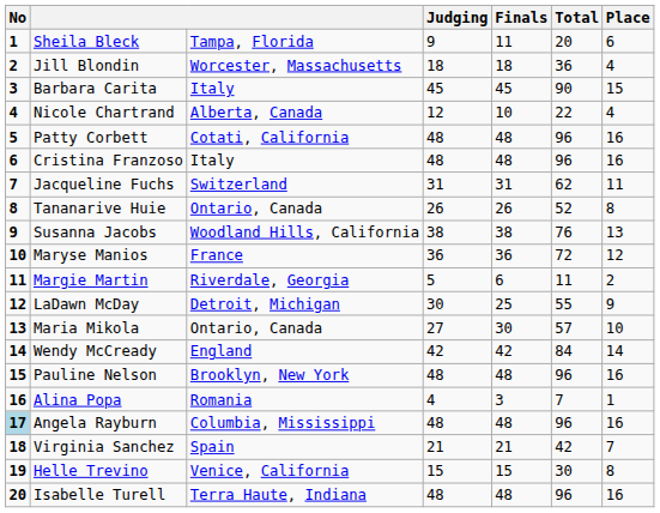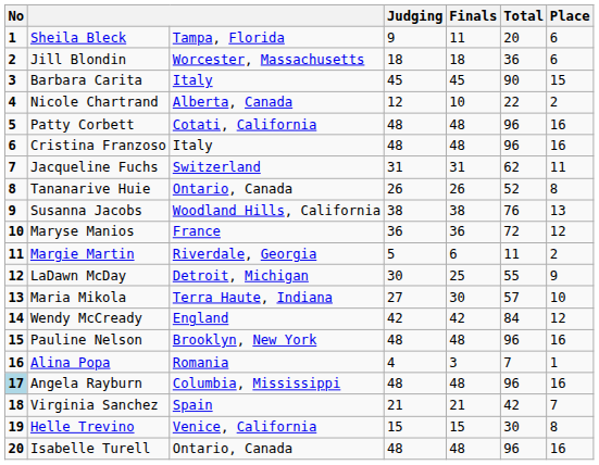Jill Blondin | Place: 4 -> 6
Nicole Chartrand | Place: 4 -> 2
Maria Mikola | column 3: Ontario, Canada -> Terra Haute, Indiana
Wendy McCready | Place: 14 -> 12
Isabelle Turell | column 3: Terra Haute, Indiana -> Ontario, Canada
